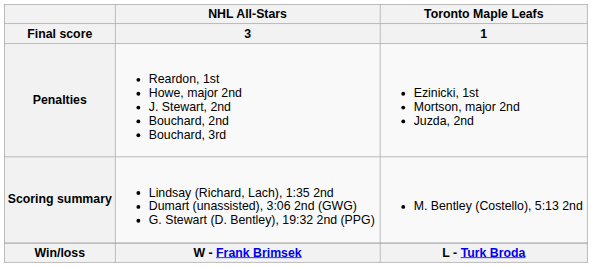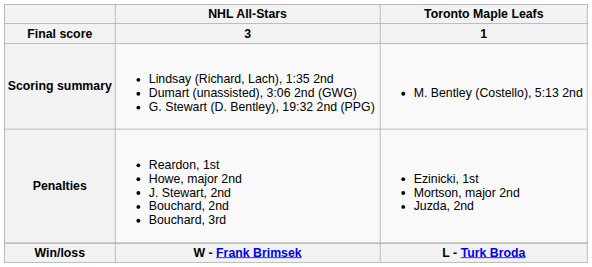rows swapped: Scoring summary <-> Penalties
